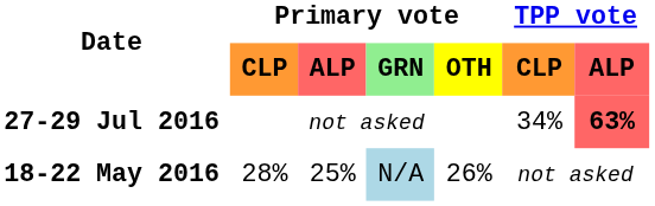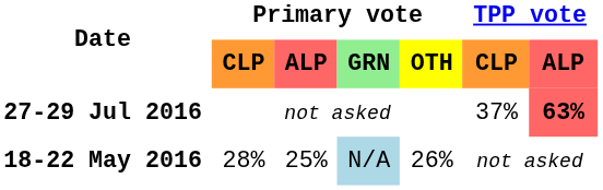27-29 Jul 2016 | TPP vote / CLP: 34% -> 37%
